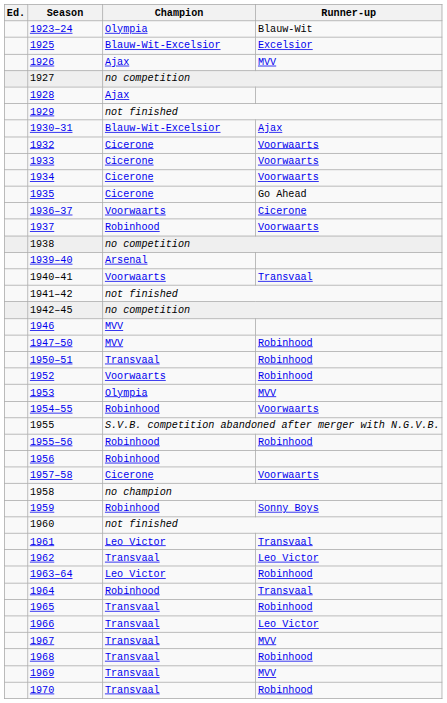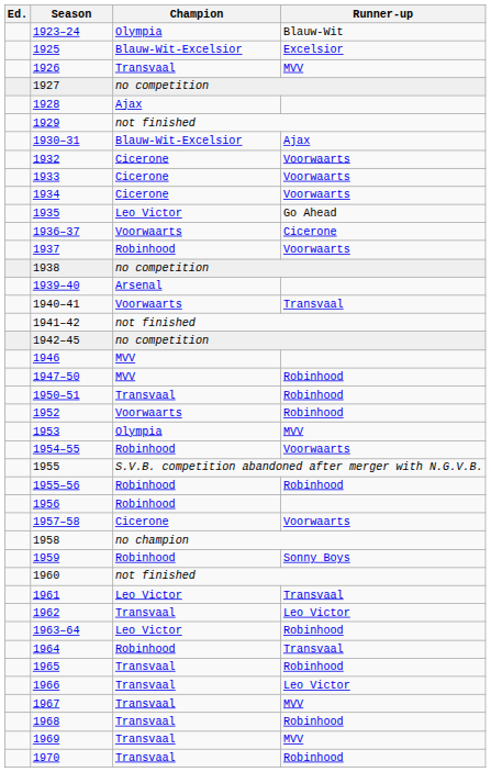1926 | Champion: Ajax -> Transvaal
1935 | Champion: Cicerone -> Leo Victor
